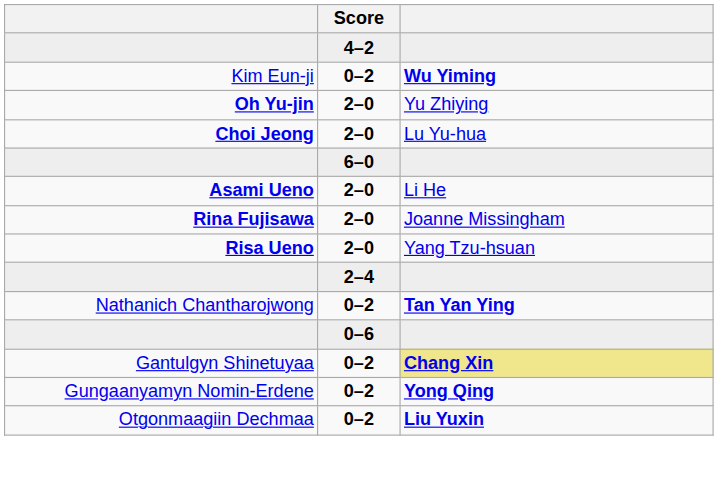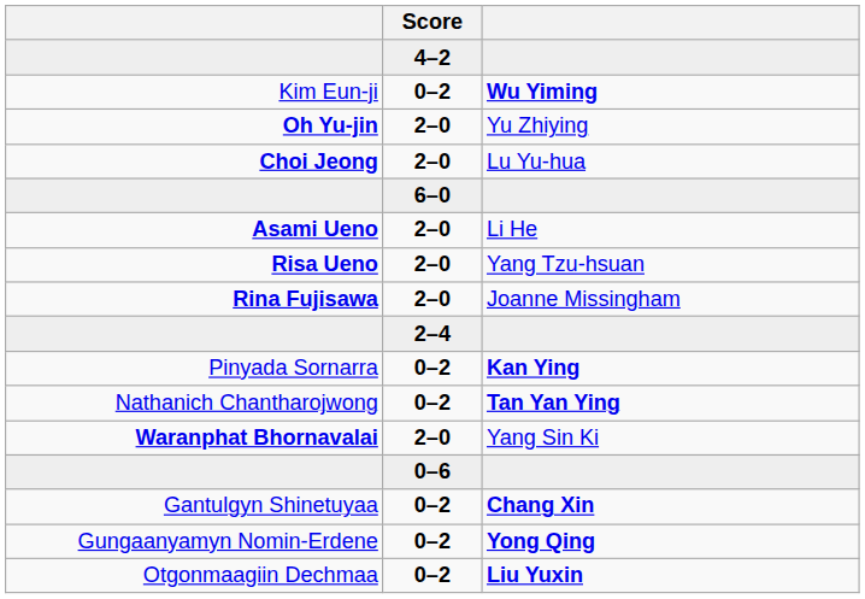rows swapped: Risa Ueno <-> Rina Fujisawa
+ row: Pinyada Sornarra | 0–2 | Kan Ying
+ row: Waranphat Bhornavalai | 2–0 | Yang Sin Ki
Gantulgyn Shinetuyaa | column 3: khaki background -> no background
